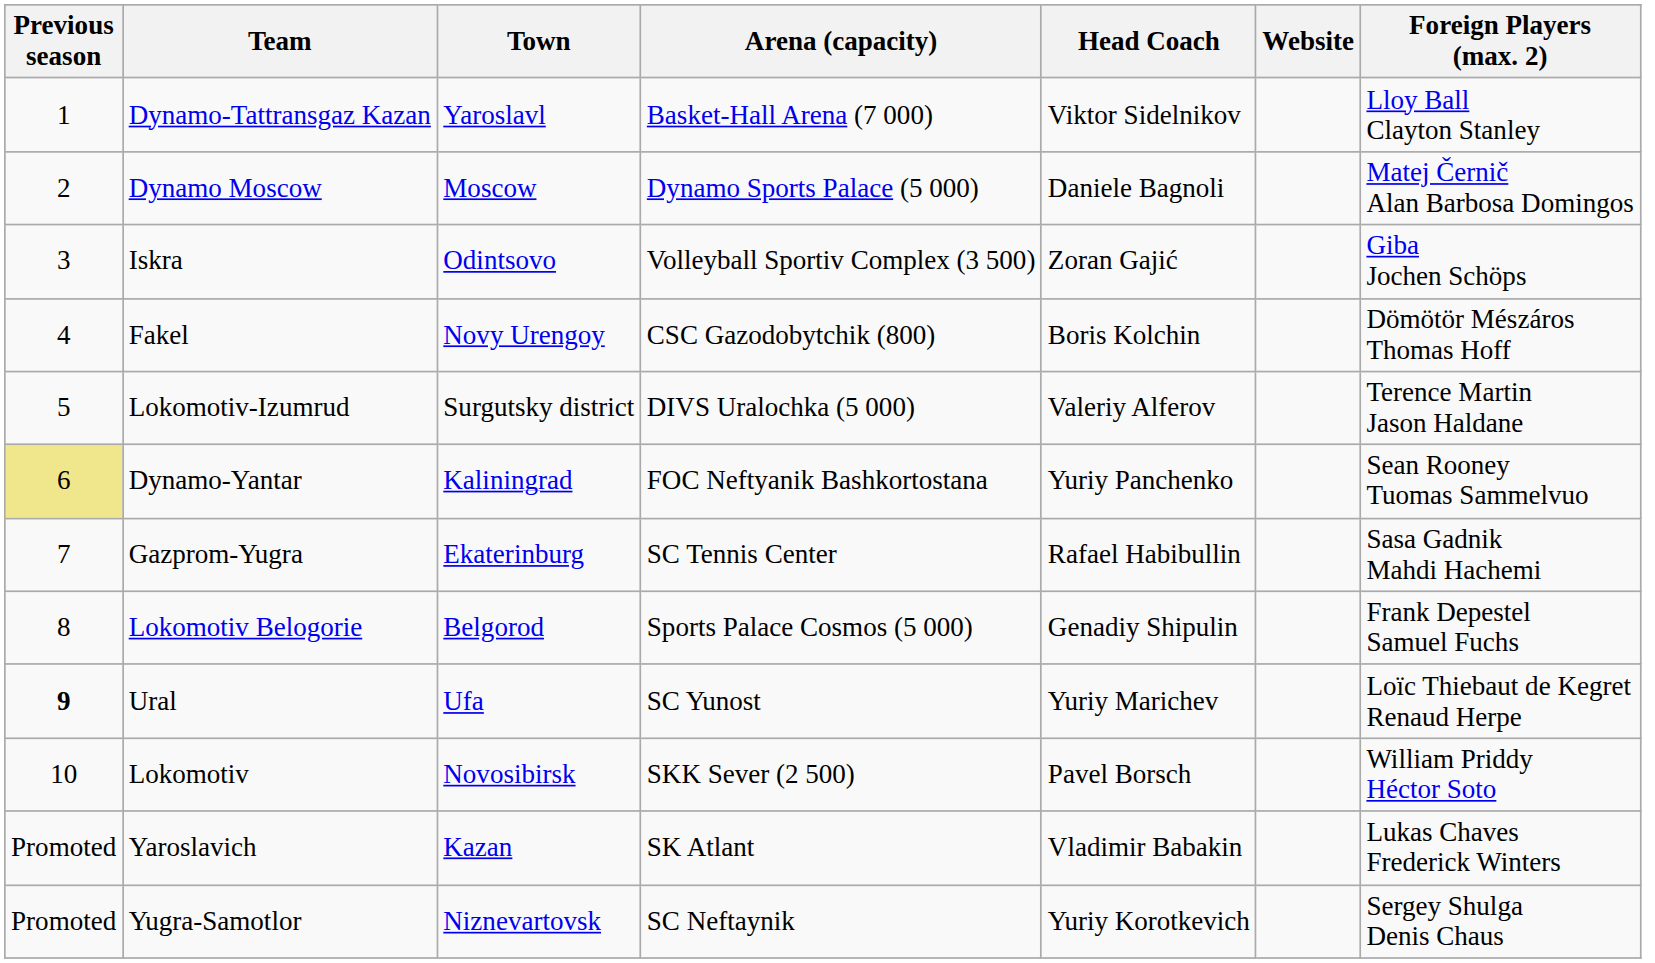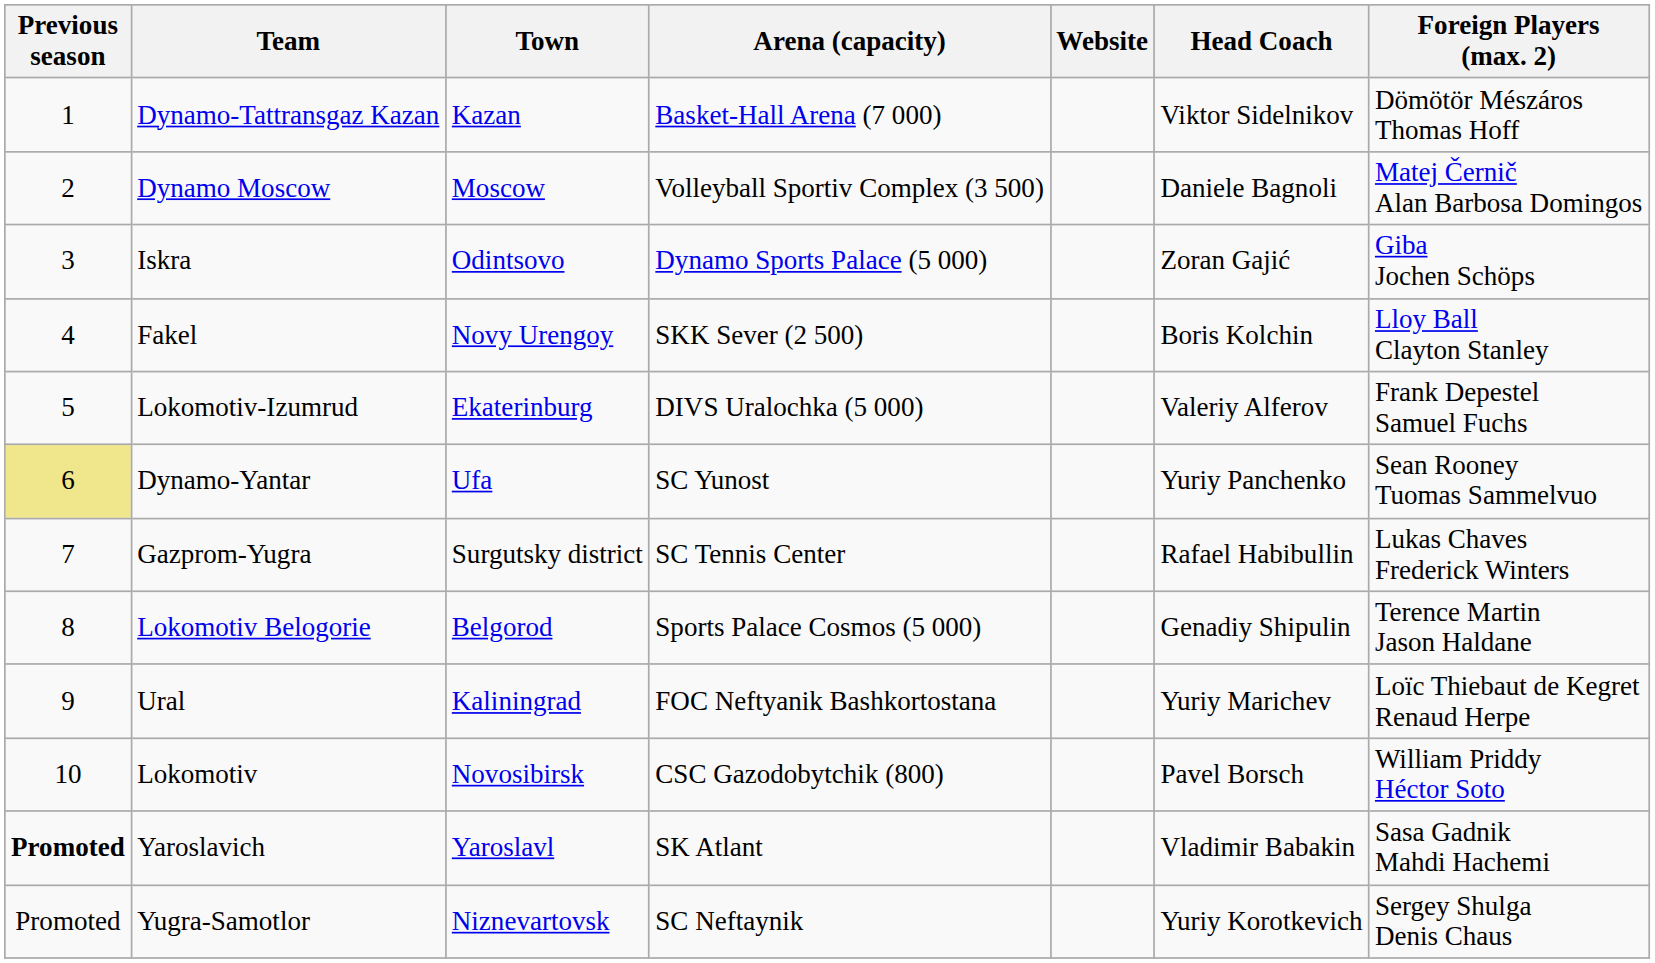columns swapped: Website <-> Head Coach
Dynamo-Tattransgaz Kazan | Town: Yaroslavl -> Kazan
Dynamo-Tattransgaz Kazan | Foreign Players (max. 2): Lloy Ball Clayton Stanley -> Dömötör Mészáros Thomas Hoff
Dynamo Moscow | Arena (capacity): Dynamo Sports Palace (5 000) -> Volleyball Sportiv Complex (3 500)
Iskra | Arena (capacity): Volleyball Sportiv Complex (3 500) -> Dynamo Sports Palace (5 000)
Fakel | Arena (capacity): CSC Gazodobytchik (800) -> SKK Sever (2 500)
Fakel | Foreign Players (max. 2): Dömötör Mészáros Thomas Hoff -> Lloy Ball Clayton Stanley
Lokomotiv-Izumrud | Town: Surgutsky district -> Ekaterinburg
Lokomotiv-Izumrud | Foreign Players (max. 2): Terence Martin Jason Haldane -> Frank Depestel Samuel Fuchs
Dynamo-Yantar | Town: Kaliningrad -> Ufa
Dynamo-Yantar | Arena (capacity): FOC Neftyanik Bashkortostana -> SC Yunost
Gazprom-Yugra | Town: Ekaterinburg -> Surgutsky district
Gazprom-Yugra | Foreign Players (max. 2): Sasa Gadnik Mahdi Hachemi -> Lukas Chaves Frederick Winters
Lokomotiv Belogorie | Foreign Players (max. 2): Frank Depestel Samuel Fuchs -> Terence Martin Jason Haldane
Ural | Previous season: bold -> normal
Ural | Town: Ufa -> Kaliningrad
Ural | Arena (capacity): SC Yunost -> FOC Neftyanik Bashkortostana
Lokomotiv | Arena (capacity): SKK Sever (2 500) -> CSC Gazodobytchik (800)
Yaroslavich | Previous season: normal -> bold
Yaroslavich | Town: Kazan -> Yaroslavl
Yaroslavich | Foreign Players (max. 2): Lukas Chaves Frederick Winters -> Sasa Gadnik Mahdi Hachemi
